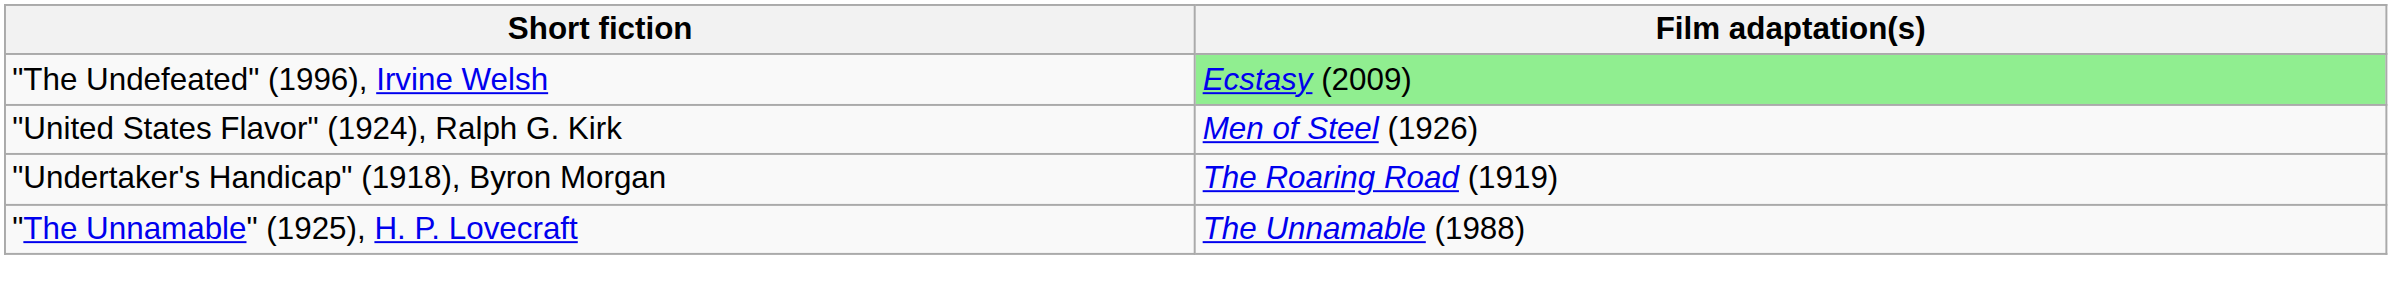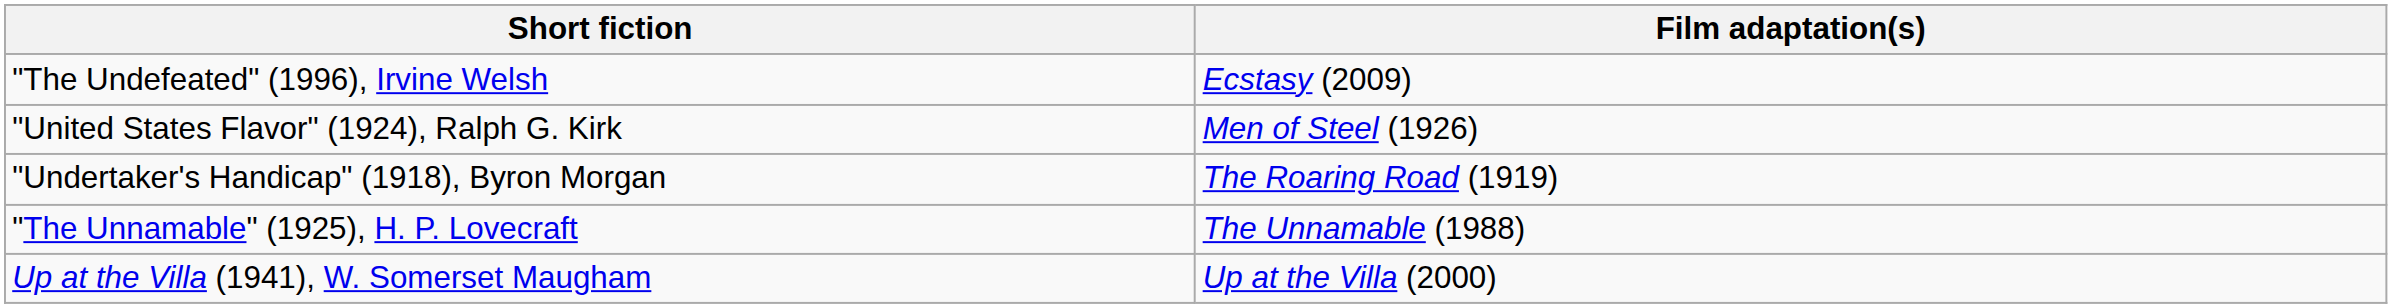"The Undefeated" (1996), Irvine Welsh | Film adaptation(s): lightgreen background -> no background
+ row: Up at the Villa (1941), W. Somerset Maugham | Up at the Villa (2000)
